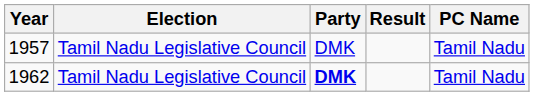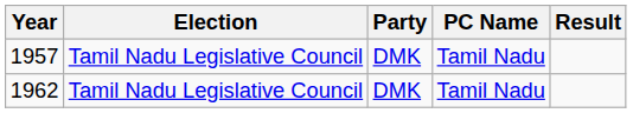columns swapped: PC Name <-> Result
1962 | Party: bold -> normal
